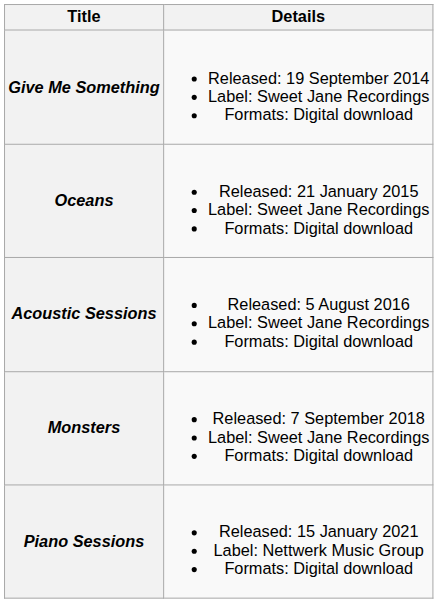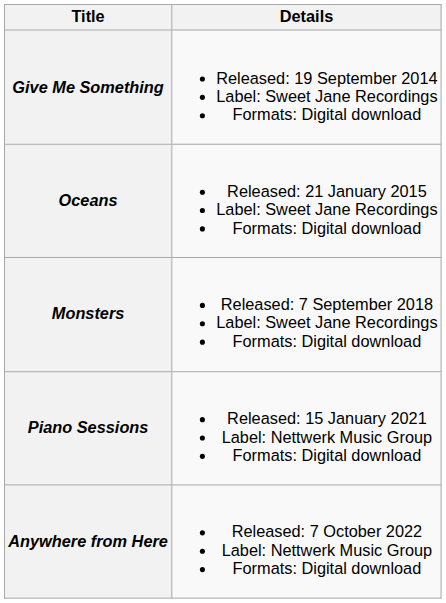- row: Acoustic Sessions | Released: 5 August 2016 Label: Sweet Jane Recordings Formats: Digital download
+ row: Anywhere from Here | Released: 7 October 2022 Label: Nettwerk Music Group Formats: Digital download
